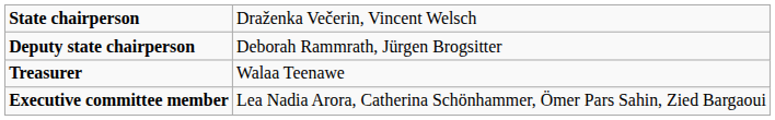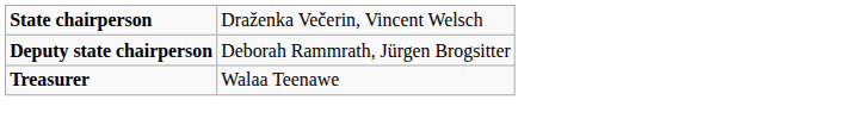- row: Executive committee member | Lea Nadia Arora, Catherina Schönhammer, Ömer Pars Sahin, Zied Bargaoui
